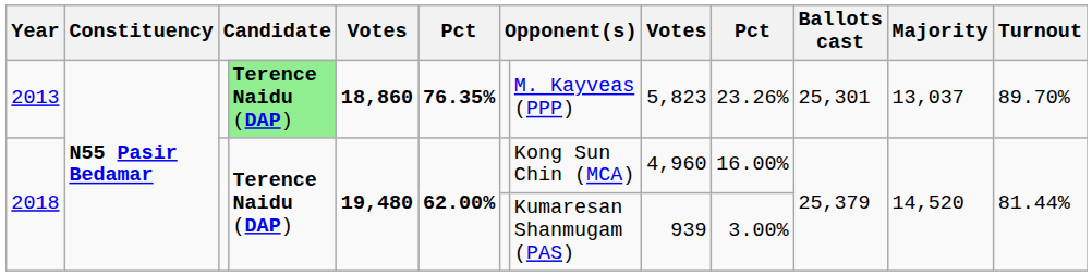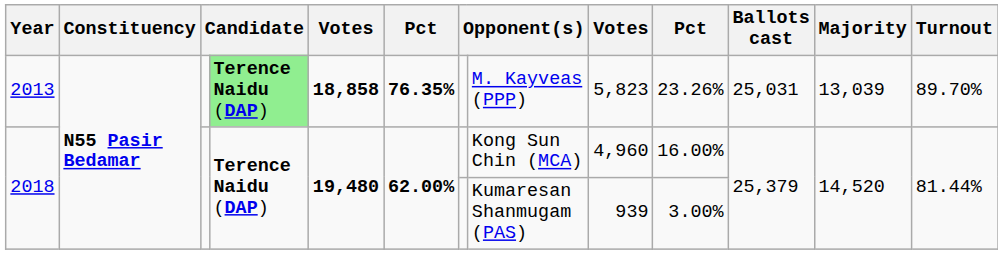2013 | column 5: 18,860 -> 18,858
2013 | Ballots cast: 25,301 -> 25,031
2013 | Majority: 13,037 -> 13,039
